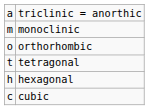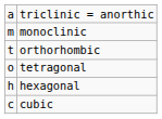orthorhombic | column 1: o -> t
tetragonal | column 1: t -> o
